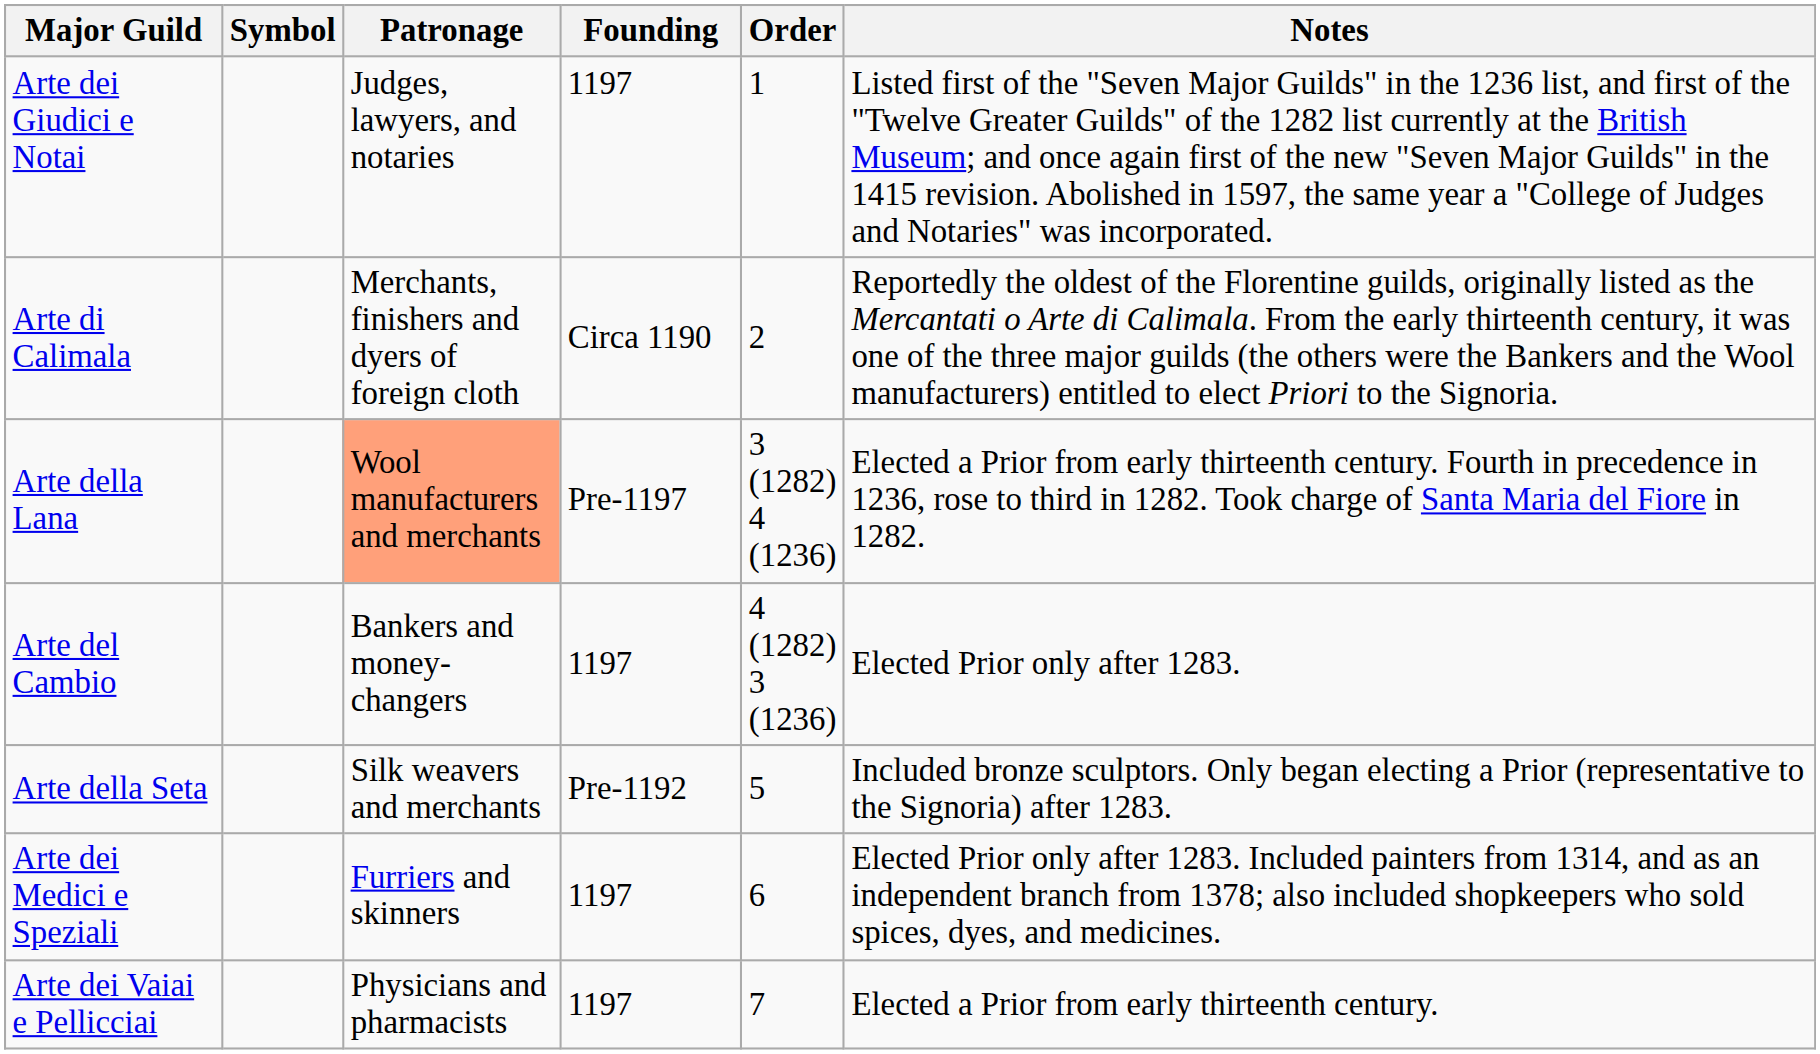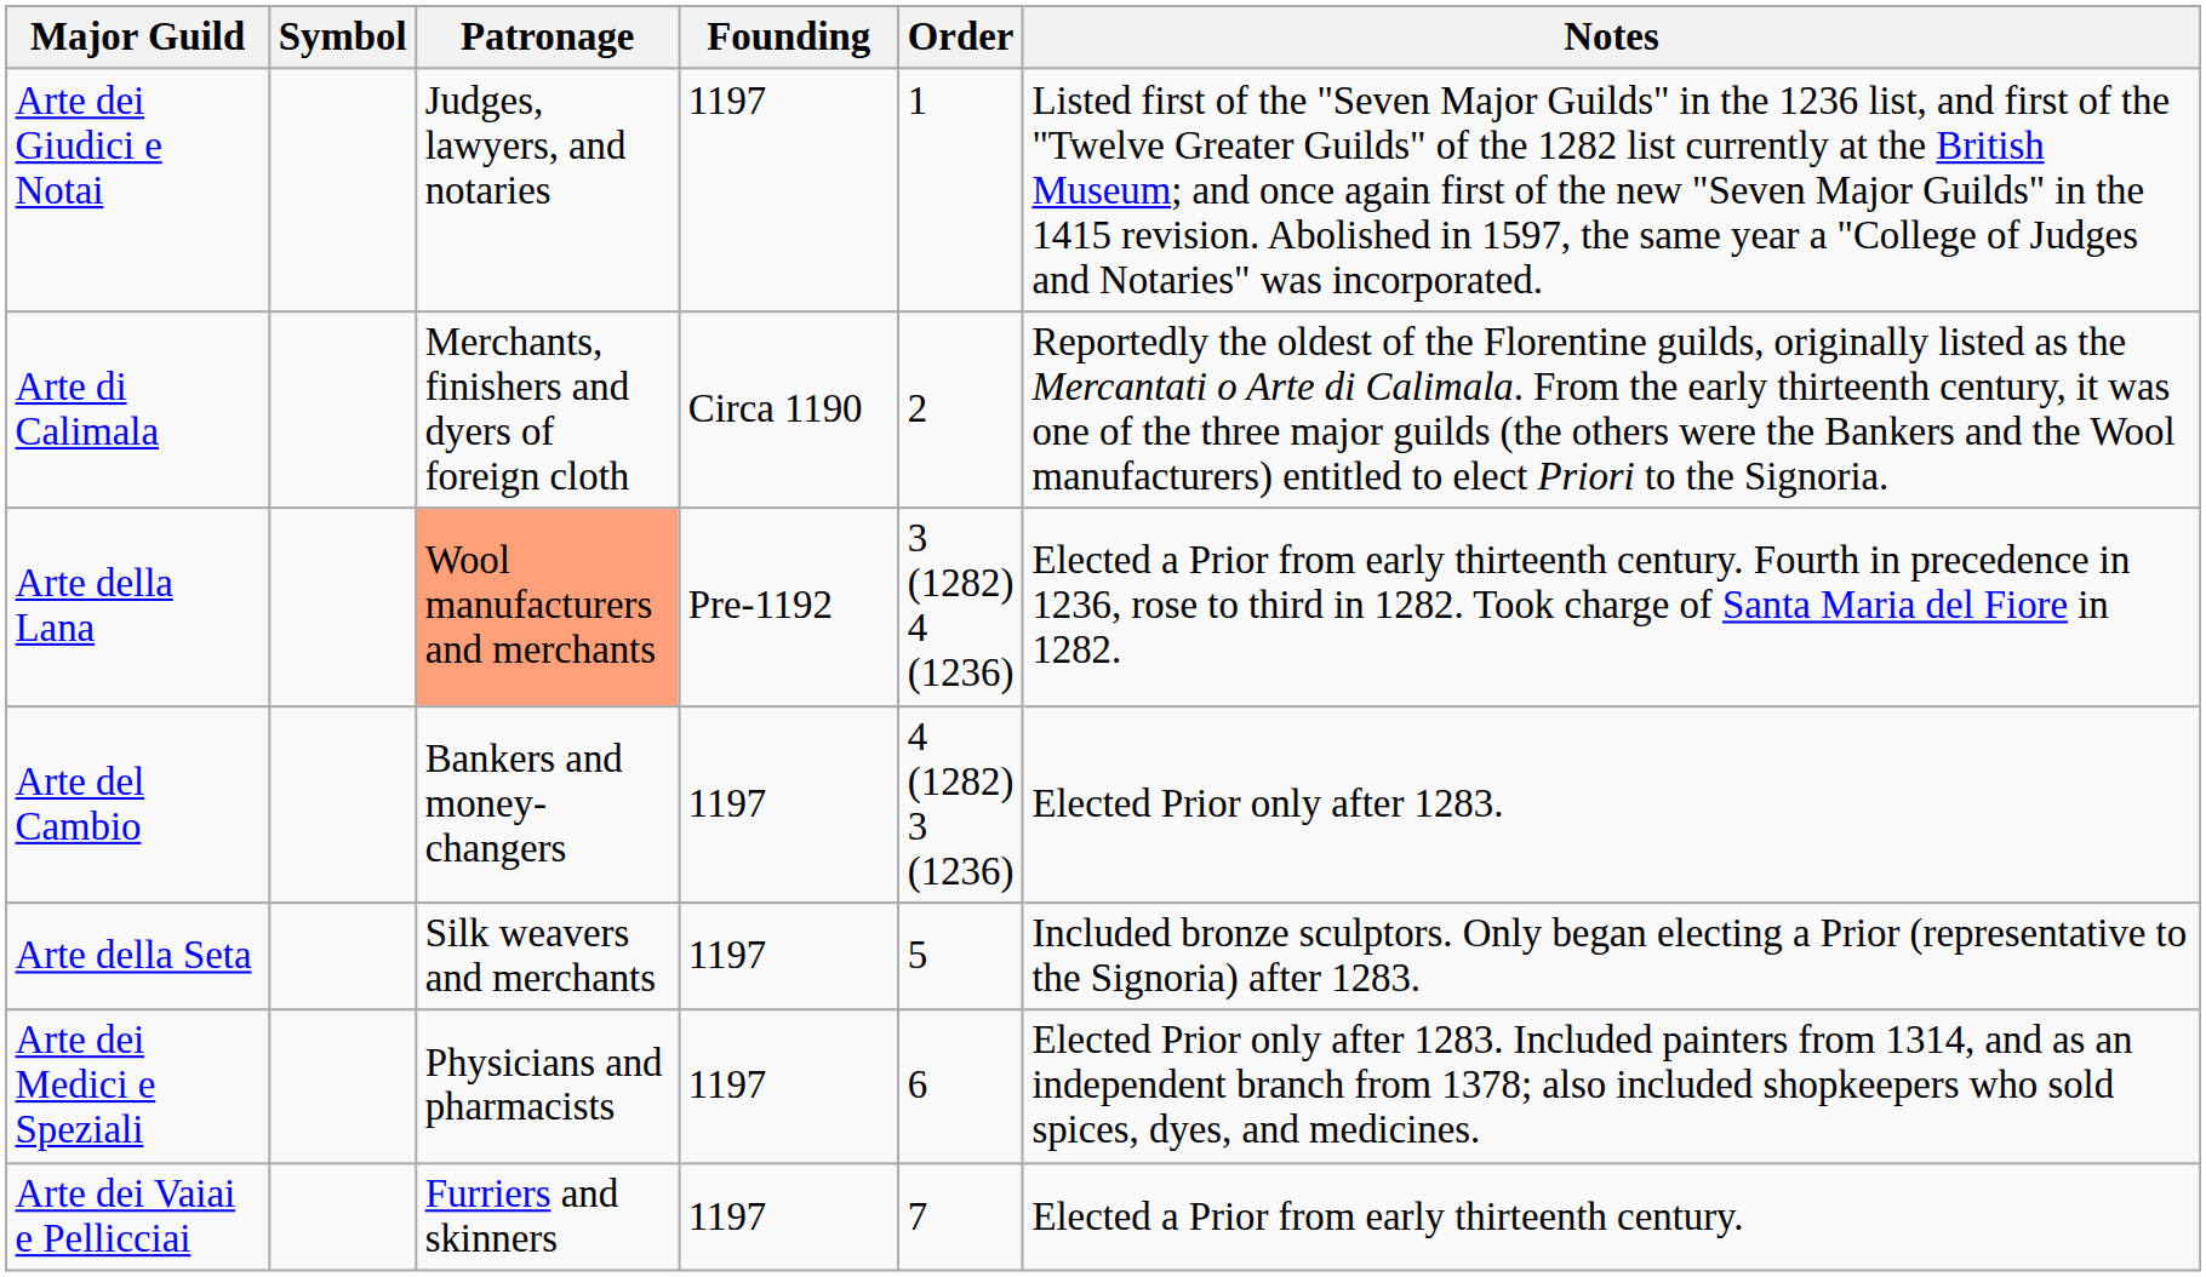Arte della Lana | Founding: Pre-1197 -> Pre-1192
Arte della Seta | Founding: Pre-1192 -> 1197
Arte dei Medici e Speziali | Patronage: Furriers and skinners -> Physicians and pharmacists
Arte dei Vaiai e Pellicciai | Patronage: Physicians and pharmacists -> Furriers and skinners
